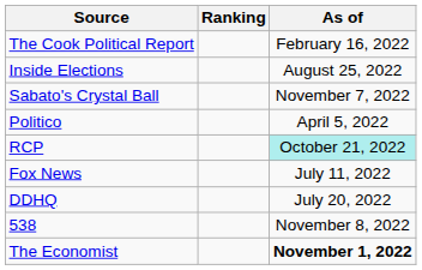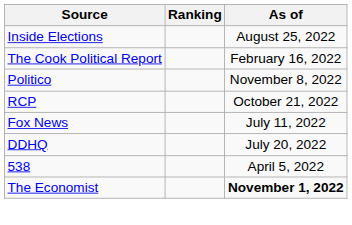rows swapped: The Cook Political Report <-> Inside Elections
- row: Sabato's Crystal Ball | November 7, 2022
Politico | As of: April 5, 2022 -> November 8, 2022
RCP | As of: paleturquoise background -> no background
538 | As of: November 8, 2022 -> April 5, 2022
